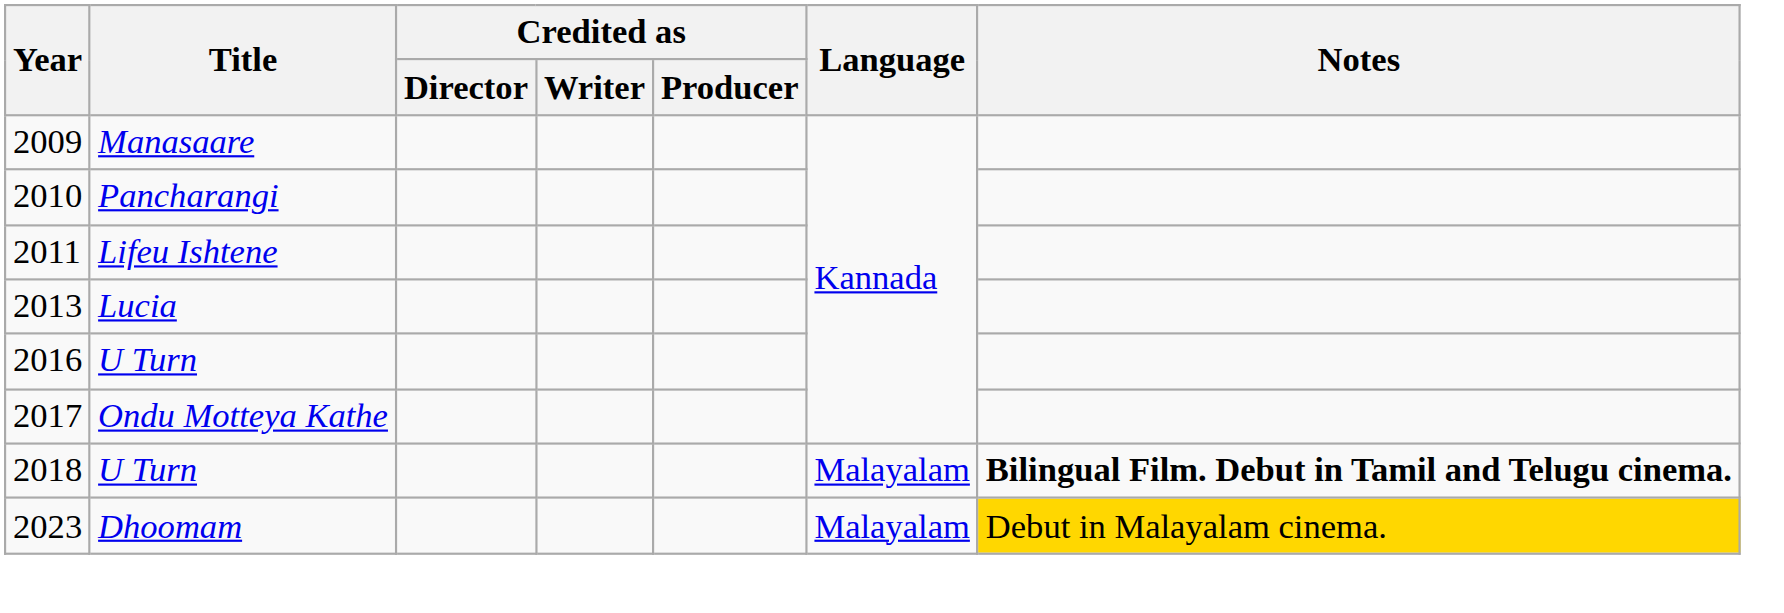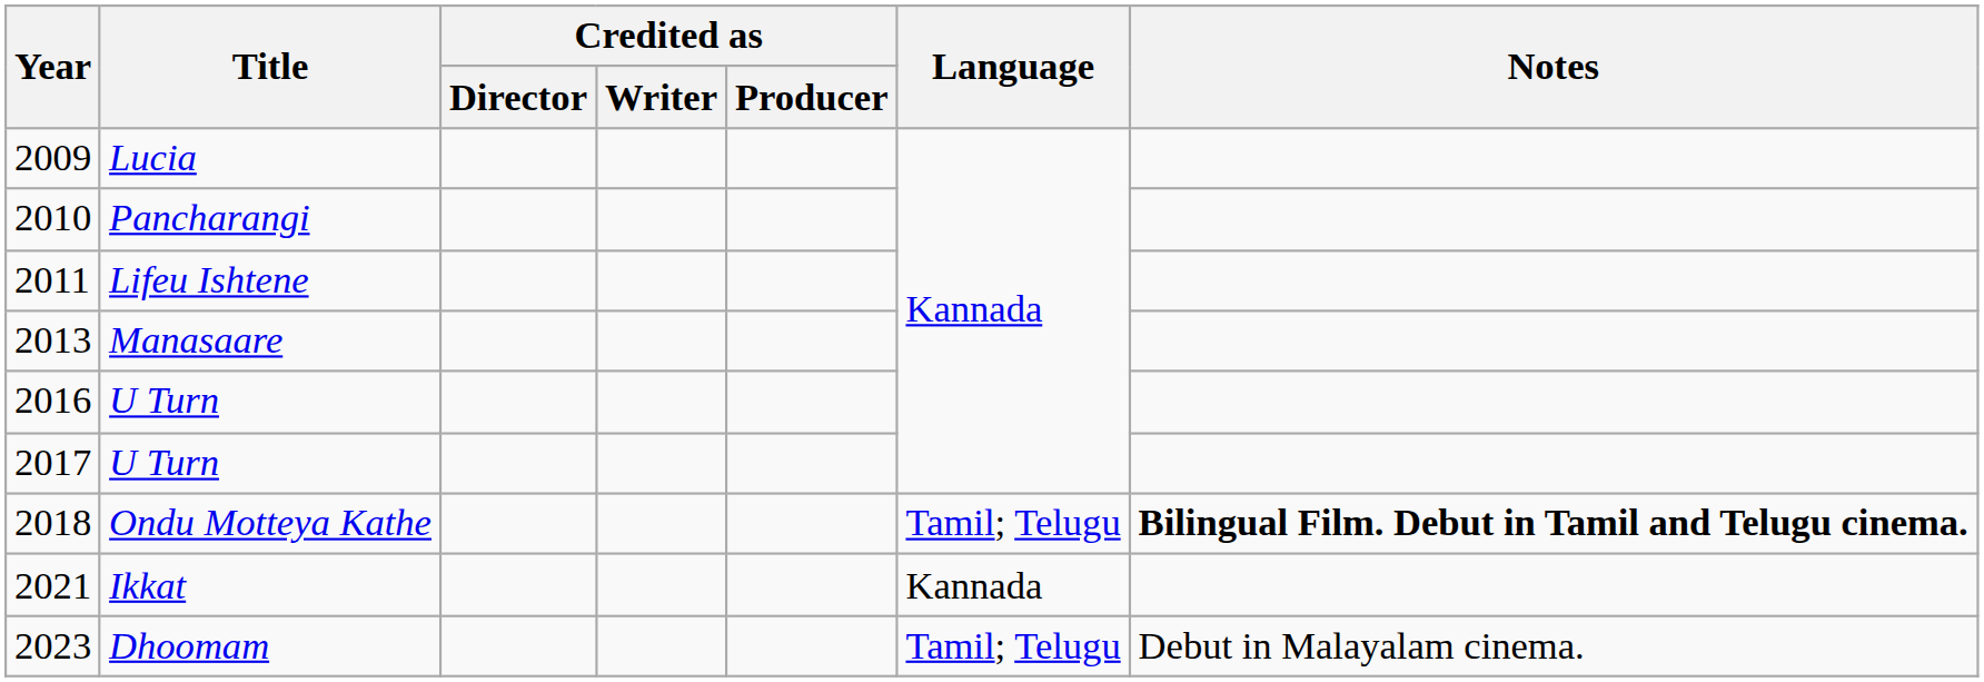2009 | Title: Manasaare -> Lucia
2013 | Title: Lucia -> Manasaare
2017 | Title: Ondu Motteya Kathe -> U Turn
2018 | Title: U Turn -> Ondu Motteya Kathe
2018 | Language: Malayalam -> Tamil; Telugu
+ row: 2021 | Ikkat | Kannada
2023 | Language: Malayalam -> Tamil; Telugu
2023 | Notes: gold background -> no background
